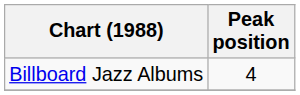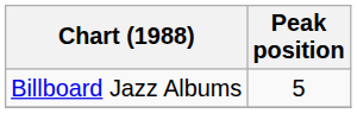Billboard Jazz Albums | Peak position: 4 -> 5
